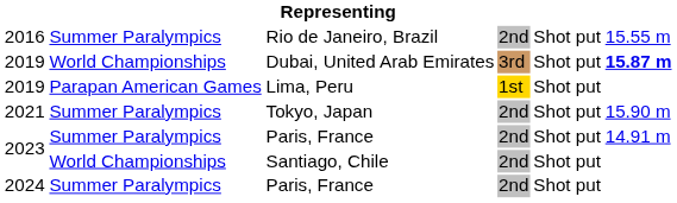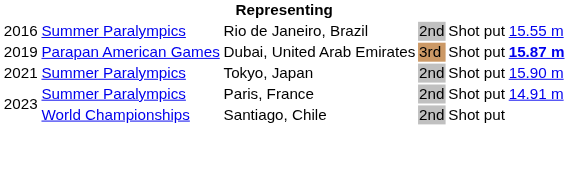Dubai, United Arab Emirates | column 2: World Championships -> Parapan American Games
- row: 2019 | Parapan American Games | Lima, Peru | 1st | Shot put
- row: 2024 | Summer Paralympics | Paris, France | 2nd | Shot put
